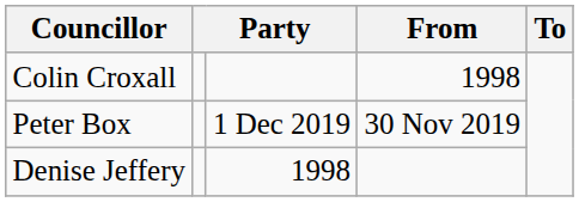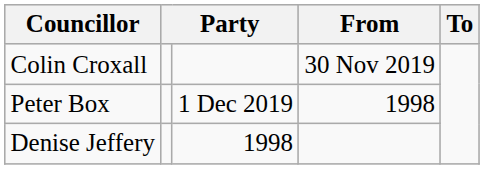Colin Croxall | From: 1998 -> 30 Nov 2019
Peter Box | From: 30 Nov 2019 -> 1998
